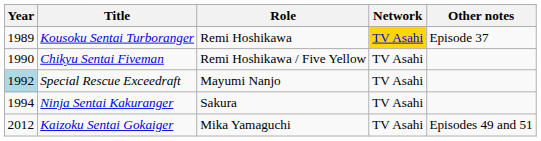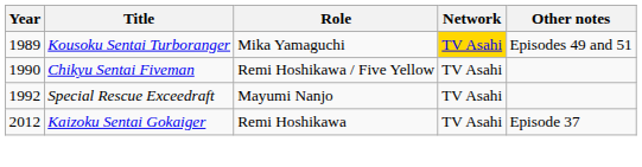Kousoku Sentai Turboranger | Role: Remi Hoshikawa -> Mika Yamaguchi
Kousoku Sentai Turboranger | Other notes: Episode 37 -> Episodes 49 and 51
Special Rescue Exceedraft | Year: lightblue background -> no background
- row: 1994 | Ninja Sentai Kakuranger | Sakura | TV Asahi
Kaizoku Sentai Gokaiger | Role: Mika Yamaguchi -> Remi Hoshikawa
Kaizoku Sentai Gokaiger | Other notes: Episodes 49 and 51 -> Episode 37
